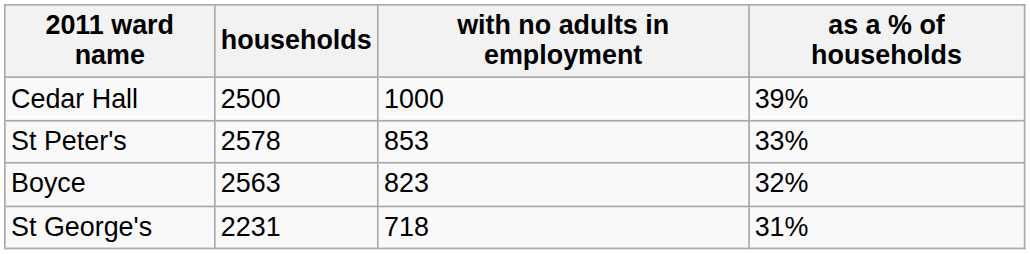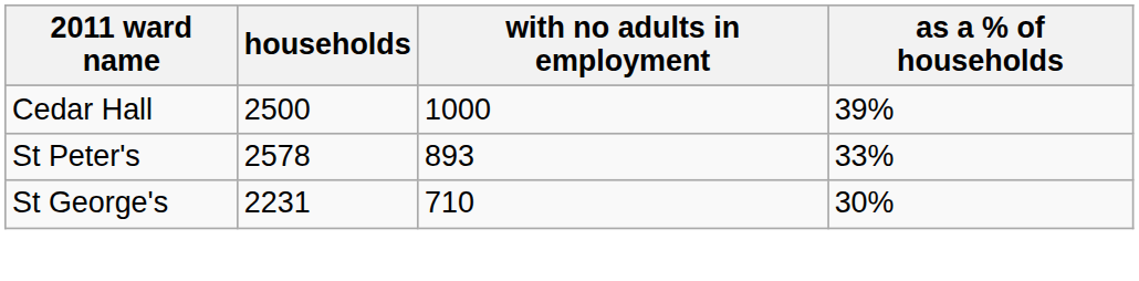St Peter's | with no adults in employment: 853 -> 893
- row: Boyce | 2563 | 823 | 32%
St George's | with no adults in employment: 718 -> 710
St George's | as a % of households: 31% -> 30%
